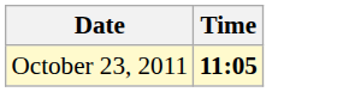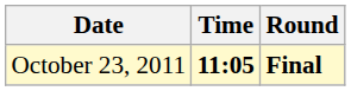+ column: Round | Final
